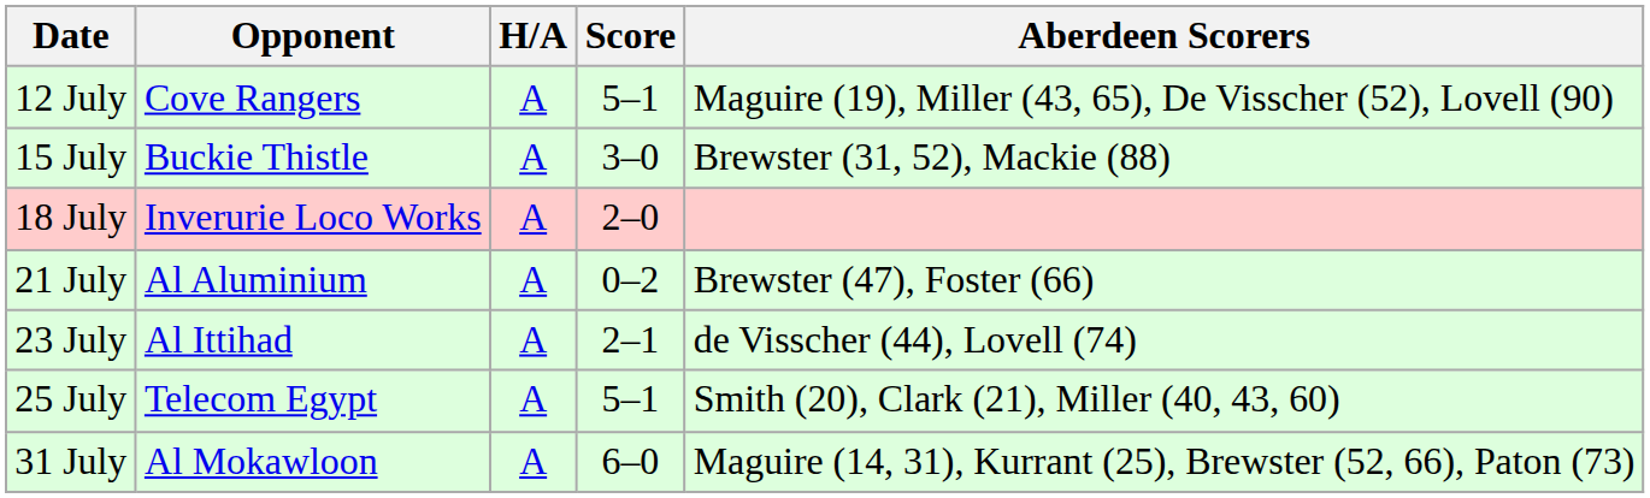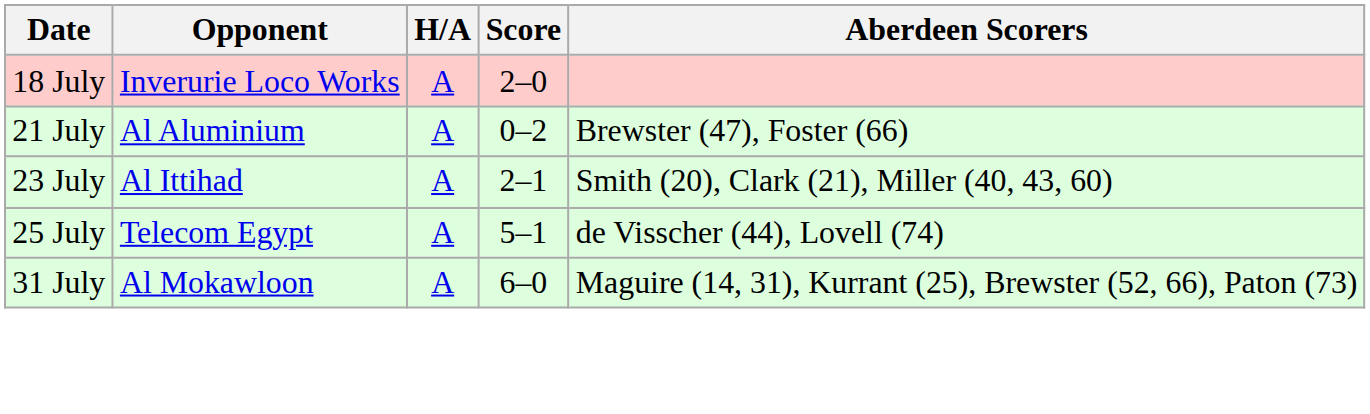- row: 12 July | Cove Rangers | A | 5–1 | Maguire (19), Miller (43, 65), De Visscher (52), Lovell (90)
- row: 15 July | Buckie Thistle | A | 3–0 | Brewster (31, 52), Mackie (88)
23 July | Aberdeen Scorers: de Visscher (44), Lovell (74) -> Smith (20), Clark (21), Miller (40, 43, 60)
25 July | Aberdeen Scorers: Smith (20), Clark (21), Miller (40, 43, 60) -> de Visscher (44), Lovell (74)
